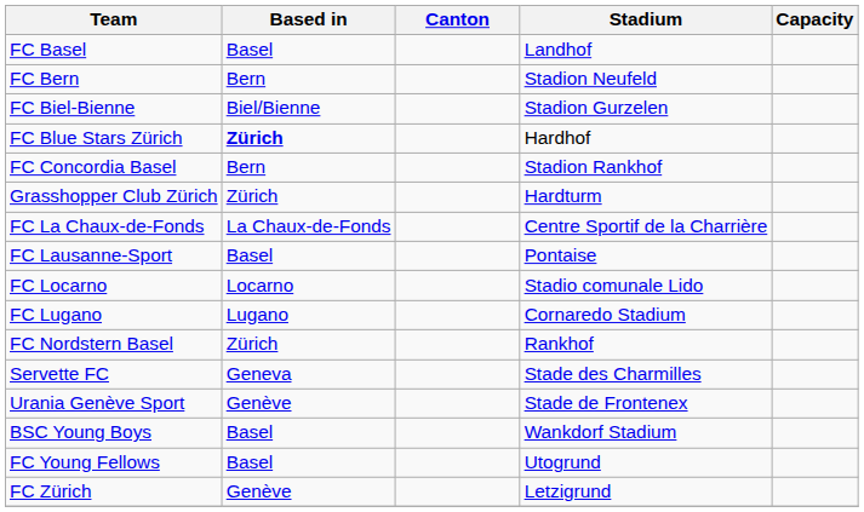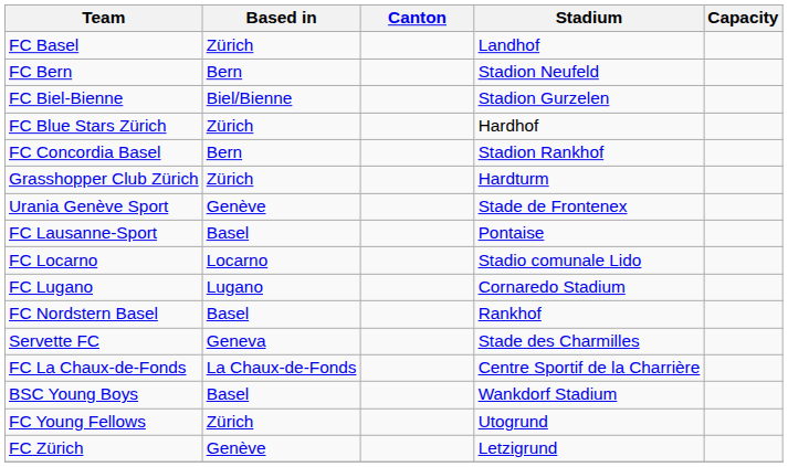FC Basel | Based in: Basel -> Zürich
FC Blue Stars Zürich | Based in: bold -> normal
rows swapped: FC La Chaux-de-Fonds <-> Urania Genève Sport
FC Nordstern Basel | Based in: Zürich -> Basel
FC Young Fellows | Based in: Basel -> Zürich
